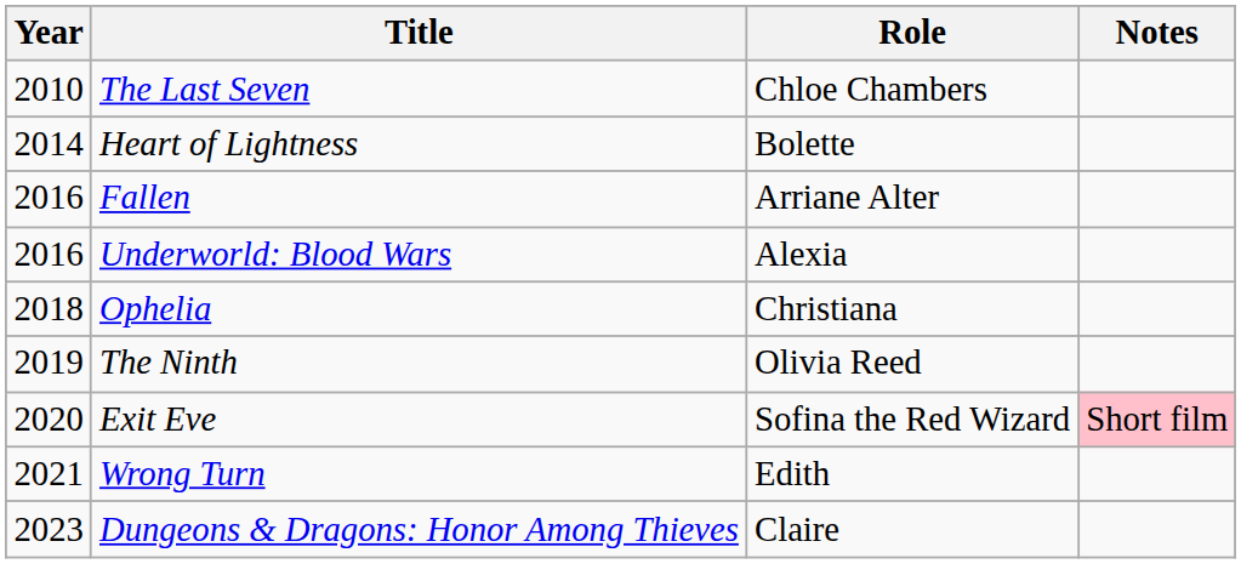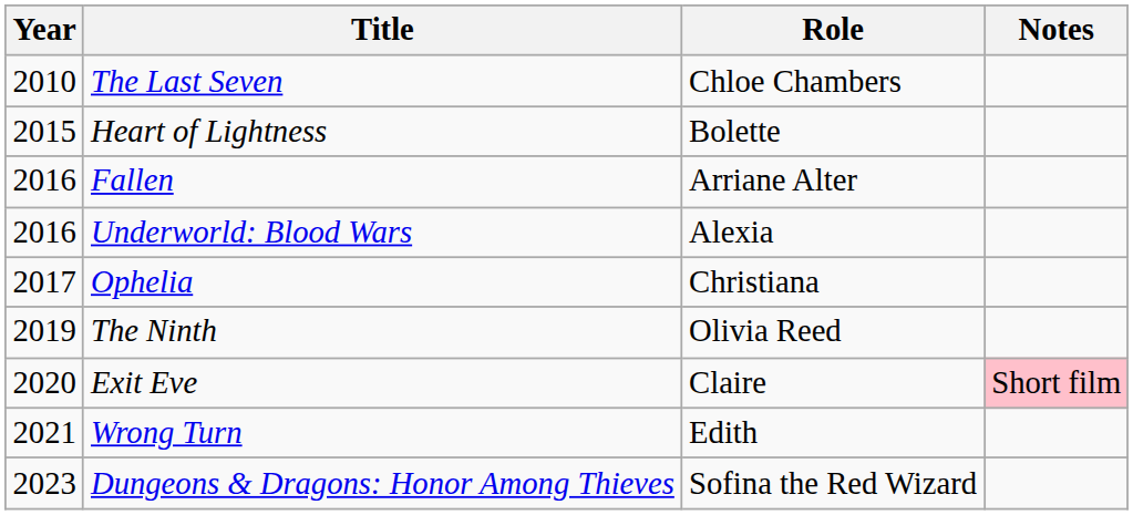Heart of Lightness | Year: 2014 -> 2015
Ophelia | Year: 2018 -> 2017
Exit Eve | Role: Sofina the Red Wizard -> Claire
Dungeons & Dragons: Honor Among Thieves | Role: Claire -> Sofina the Red Wizard
